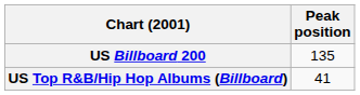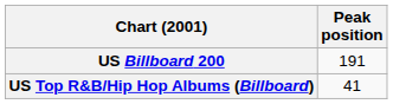US Billboard 200 | Peak position: 135 -> 191
